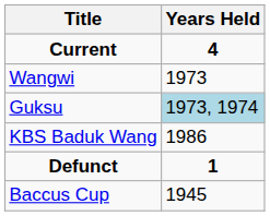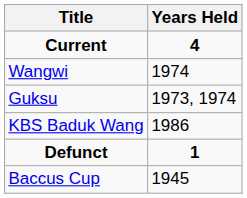Wangwi | Years Held: 1973 -> 1974
Guksu | Years Held: lightblue background -> no background
